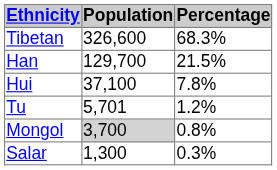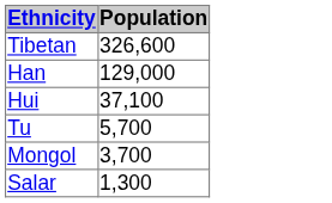- column: Percentage | 68.3% | 21.5% | 7.8% | 1.2% | 0.8% | 0.3%
Han | Population: 129,700 -> 129,000
Tu | Population: 5,701 -> 5,700
Mongol | Population: lightgrey background -> no background
